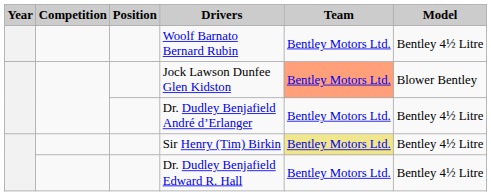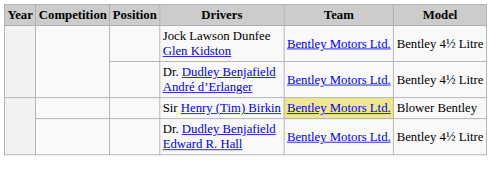- row: Woolf Barnato Bernard Rubin | Bentley Motors Ltd. | Bentley 4½ Litre
Jock Lawson Dunfee Glen Kidston | Team: lightsalmon background -> no background
Jock Lawson Dunfee Glen Kidston | Model: Blower Bentley -> Bentley 4½ Litre
Sir Henry (Tim) Birkin | Model: Bentley 4½ Litre -> Blower Bentley
